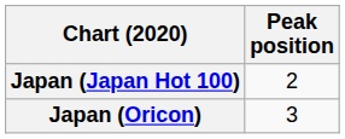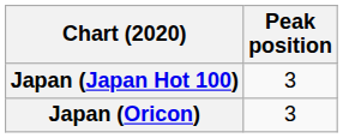Japan (Japan Hot 100) | Peak position: 2 -> 3
